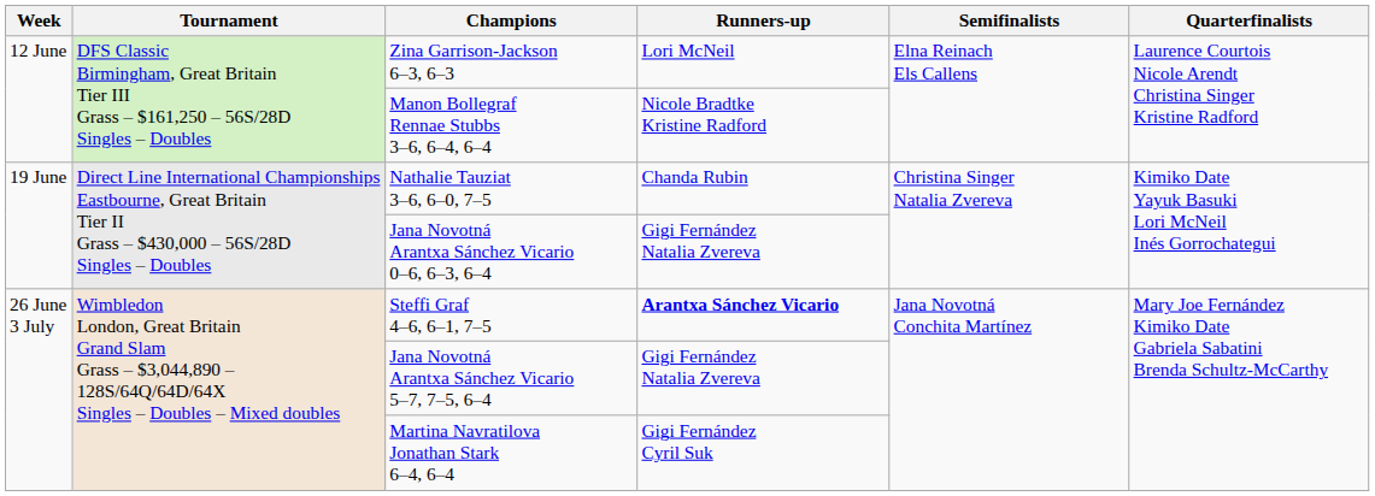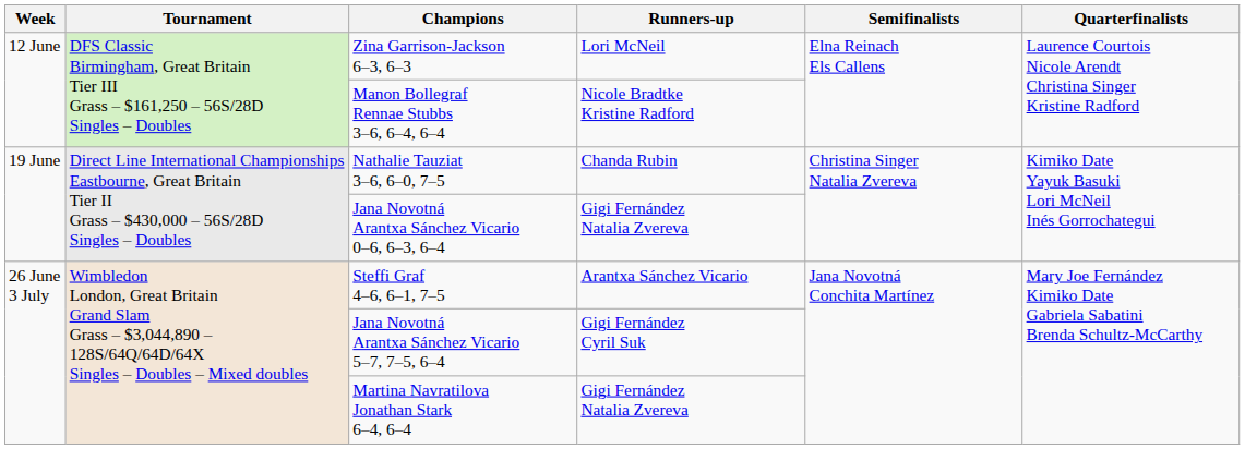Steffi Graf 4–6, 6–1, 7–5 | Runners-up: bold -> normal
Jana Novotná Arantxa Sánchez Vicario 5–7, 7–5, 6–4 | Runners-up: Gigi Fernández Natalia Zvereva -> Gigi Fernández Cyril Suk
Martina Navratilova Jonathan Stark 6–4, 6–4 | Runners-up: Gigi Fernández Cyril Suk -> Gigi Fernández Natalia Zvereva
